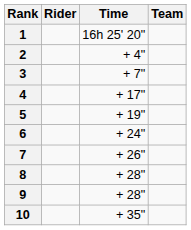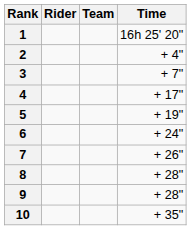columns swapped: Team <-> Time
